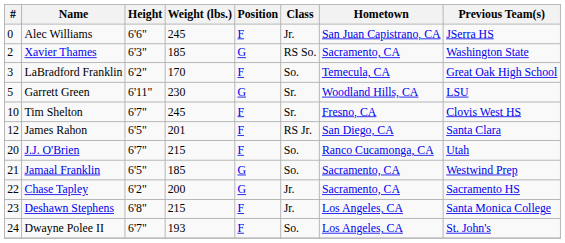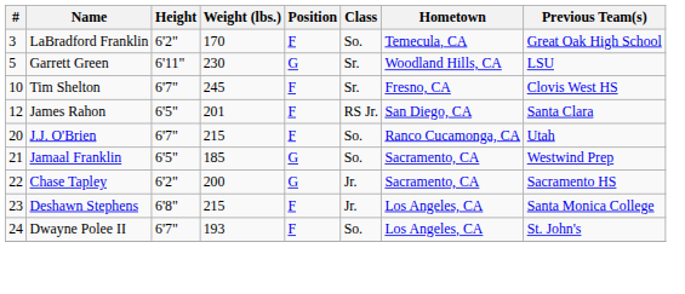- row: 0 | Alec Williams | 6'6" | 245 | F | Jr. | San Juan Capistrano, CA | JSerra HS
- row: 2 | Xavier Thames | 6'3" | 185 | G | RS So. | Sacramento, CA | Washington State
